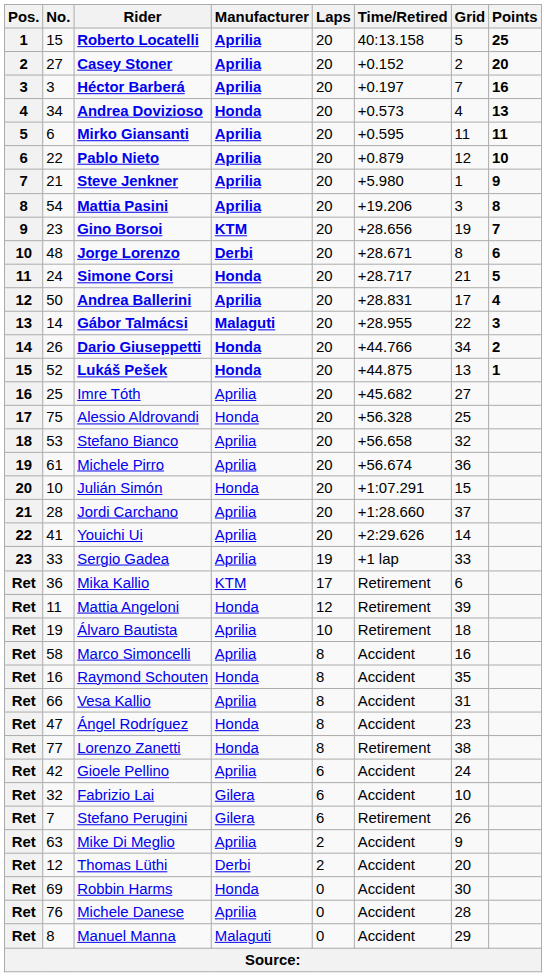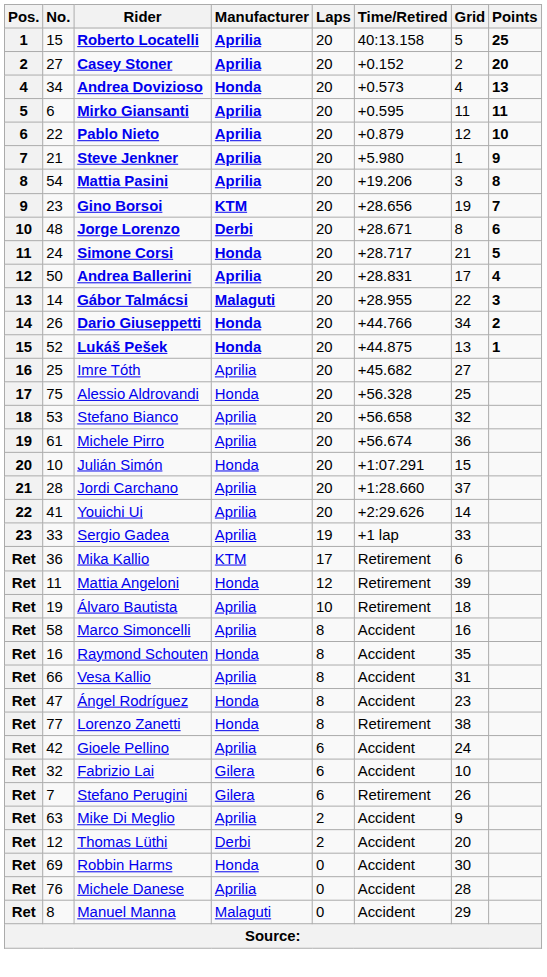- row: 3 | 3 | Héctor Barberá | Aprilia | 20 | +0.197 | 7 | 16
